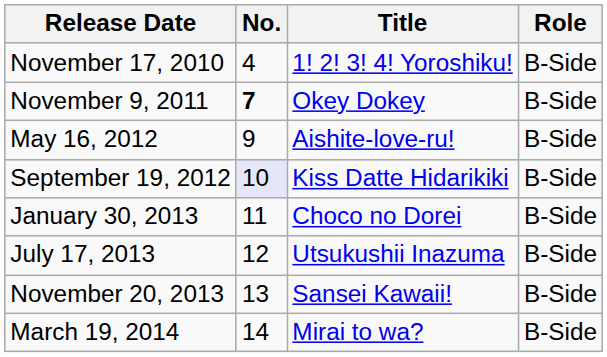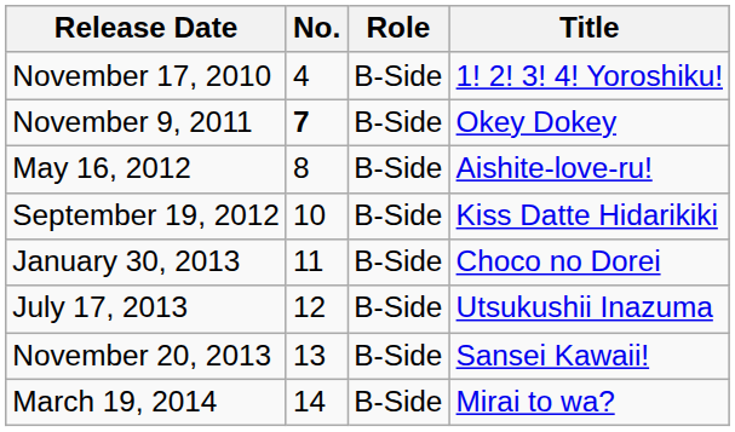columns swapped: Title <-> Role
May 16, 2012 | No.: 9 -> 8
September 19, 2012 | No.: lavender background -> no background
